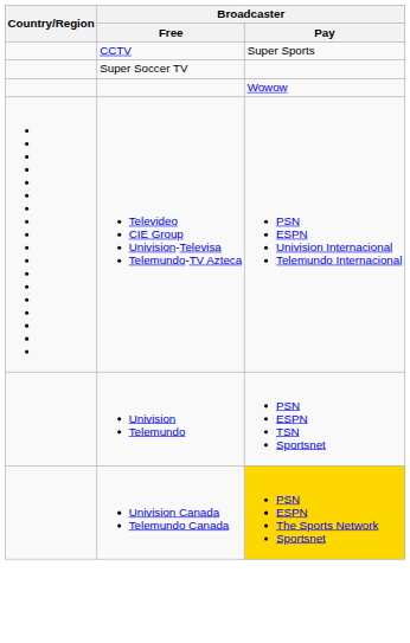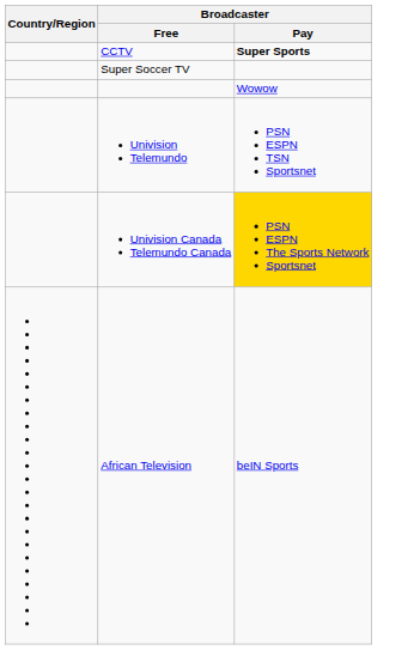CCTV | Broadcaster / Pay: normal -> bold
- row: Televideo CIE Group Univision-Televisa Telemundo-TV Azteca | PSN ESPN Univision Internacional Telemundo Internacional
+ row: African Television | beIN Sports
